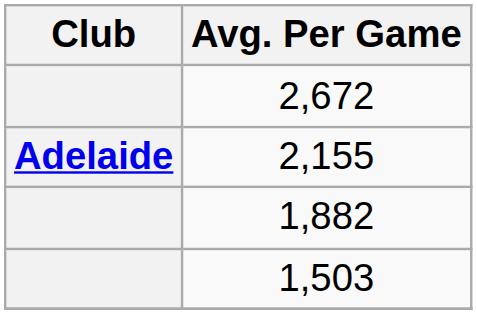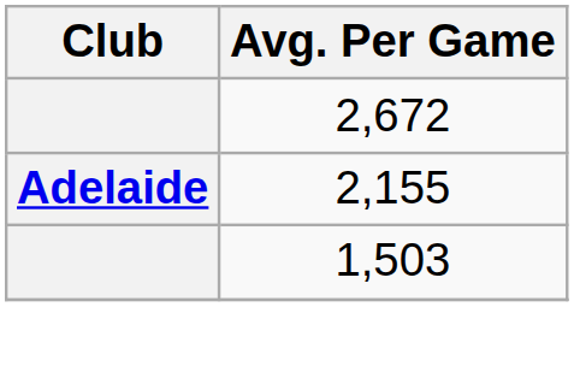- row: 1,882
